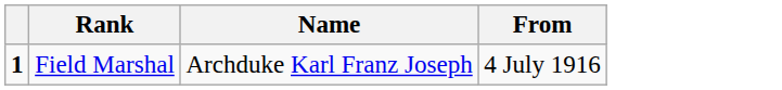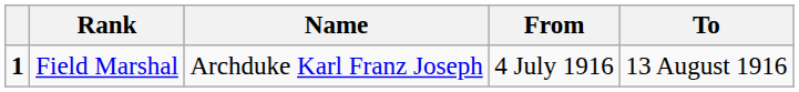+ column: To | 13 August 1916
